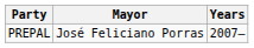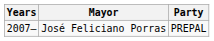columns swapped: Years <-> Party
